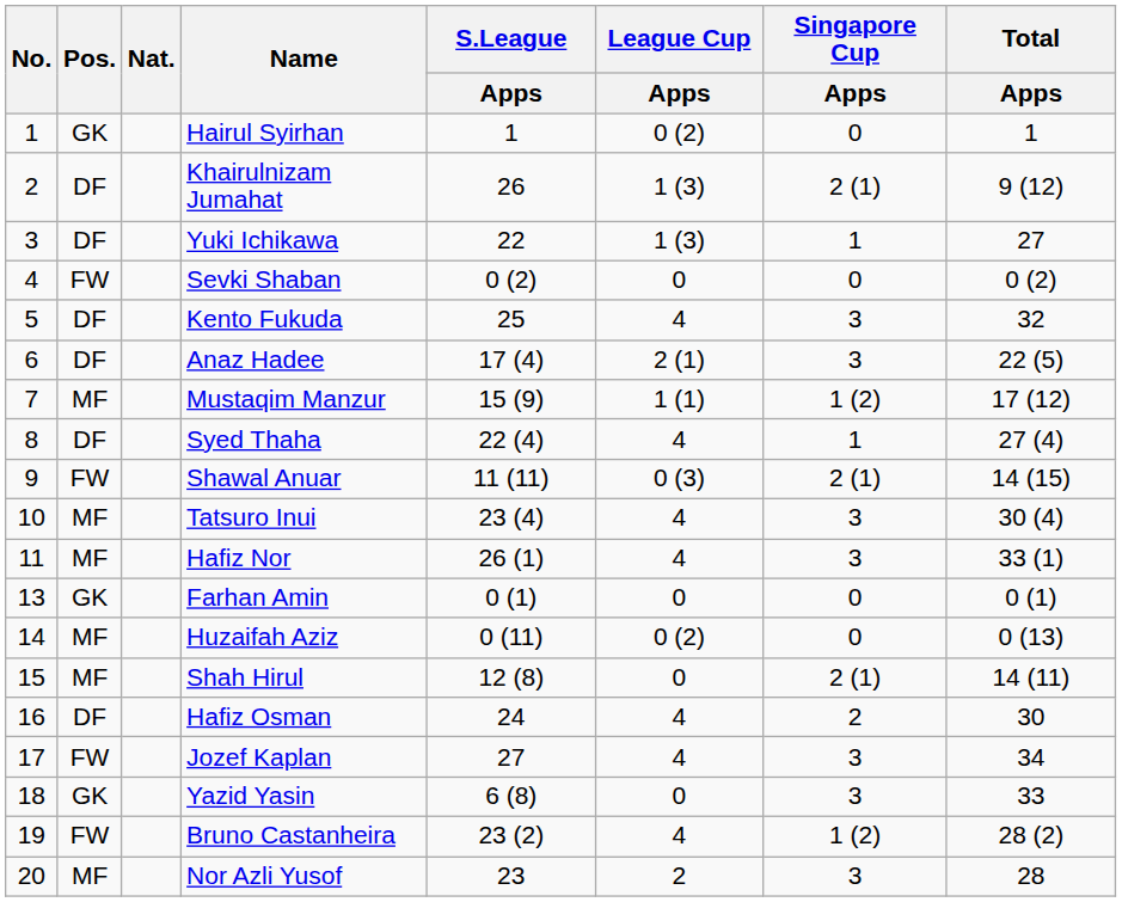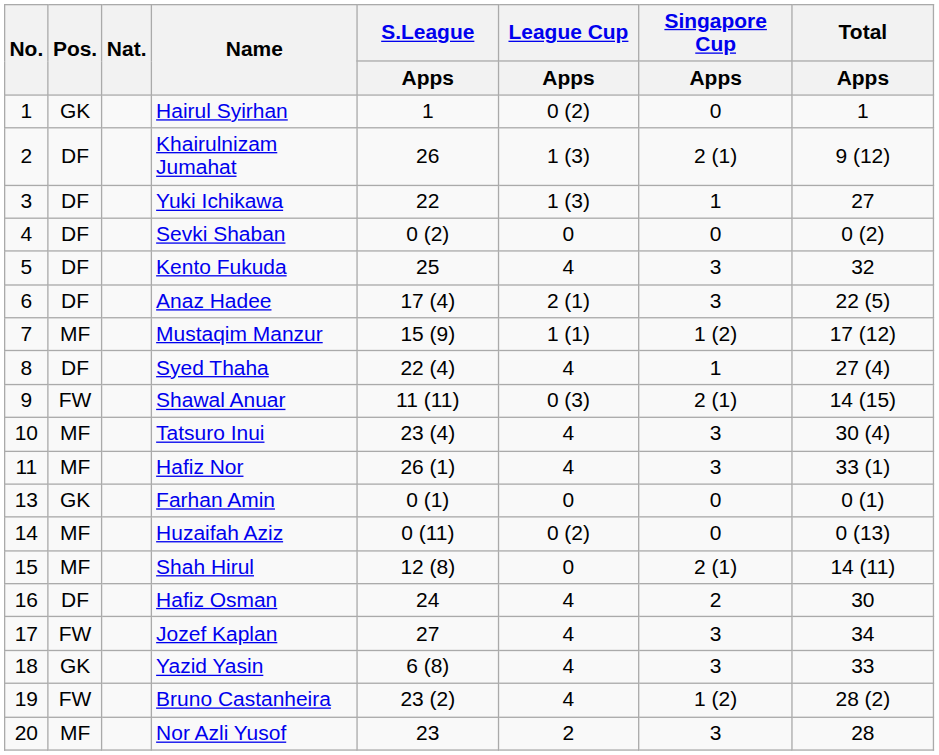Sevki Shaban | Pos.: FW -> DF
Yazid Yasin | League Cup / Apps: 0 -> 4
